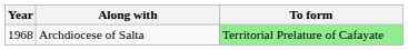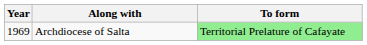Archdiocese of Salta | Year: 1968 -> 1969
